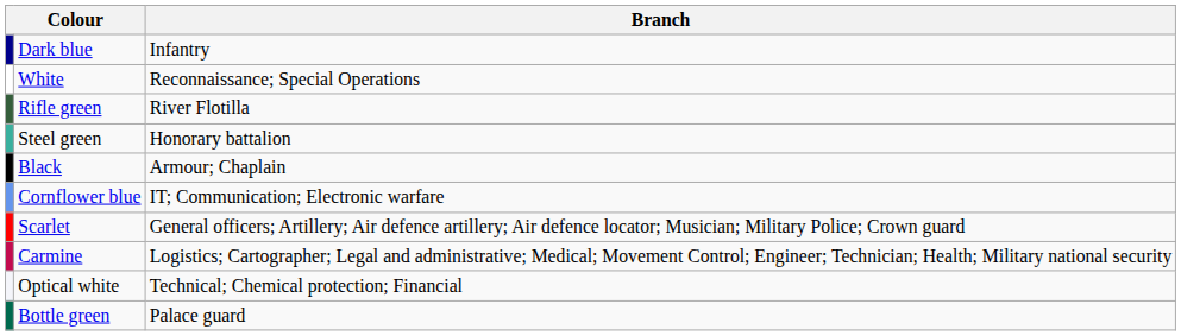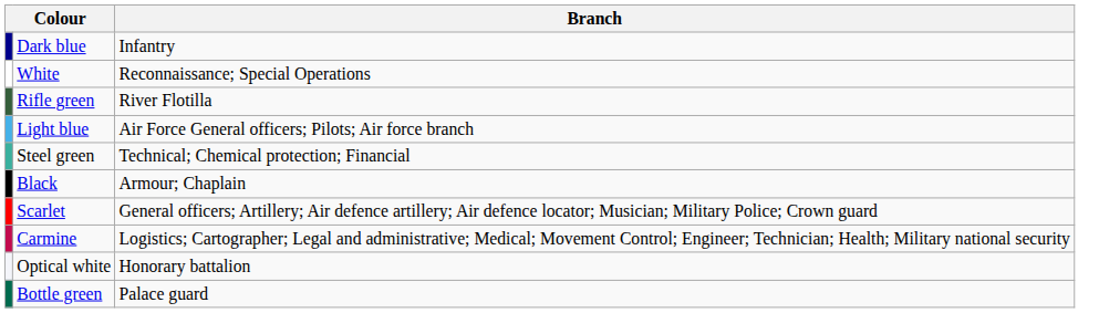+ row: Light blue | Air Force General officers; Pilots; Air force branch
Steel green | Branch: Honorary battalion -> Technical; Chemical protection; Financial
- row: Cornflower blue | IT; Communication; Electronic warfare
Optical white | Branch: Technical; Chemical protection; Financial -> Honorary battalion
